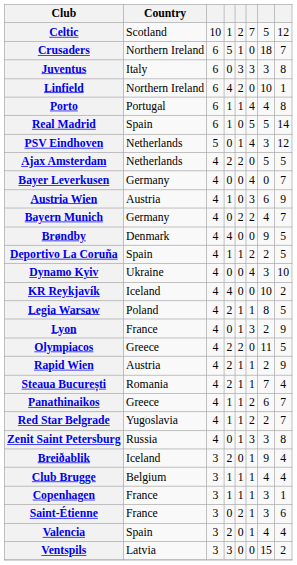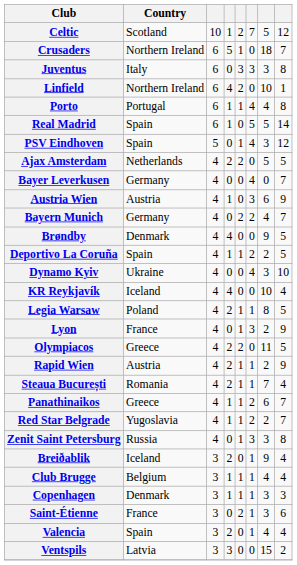PSV Eindhoven | Country: Netherlands -> Spain
KR Reykjavík | column 8: 2 -> 4
Copenhagen | Country: France -> Denmark
Copenhagen | column 8: 1 -> 3
